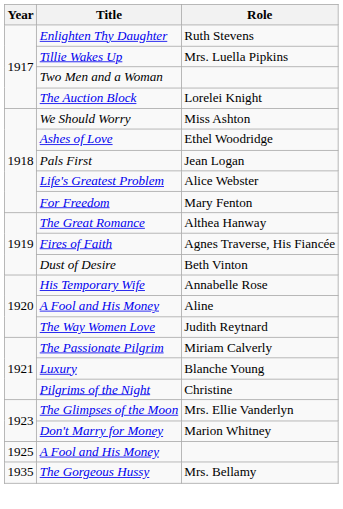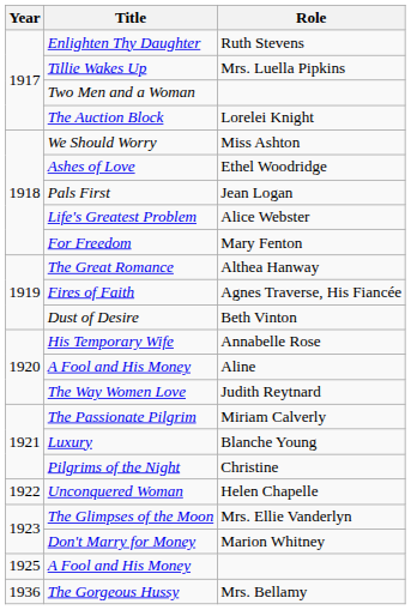+ row: 1922 | Unconquered Woman | Helen Chapelle
The Gorgeous Hussy | Year: 1935 -> 1936
